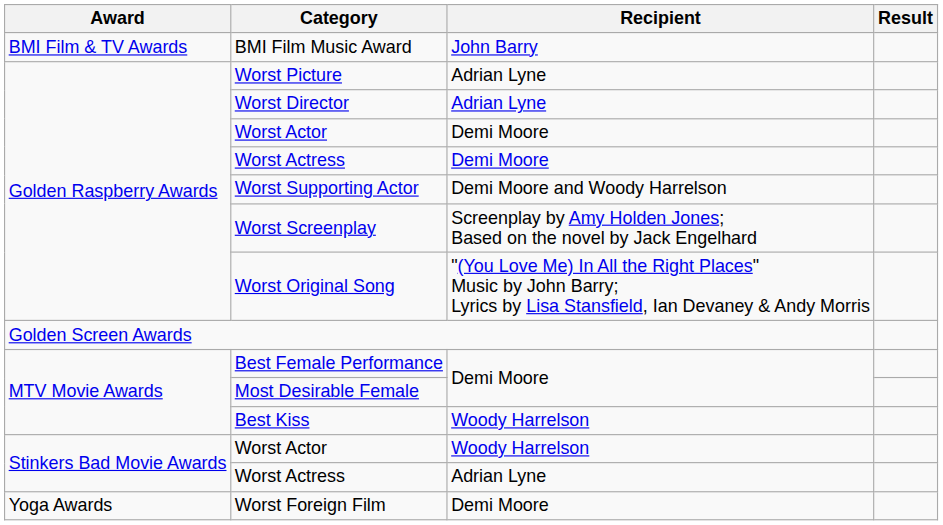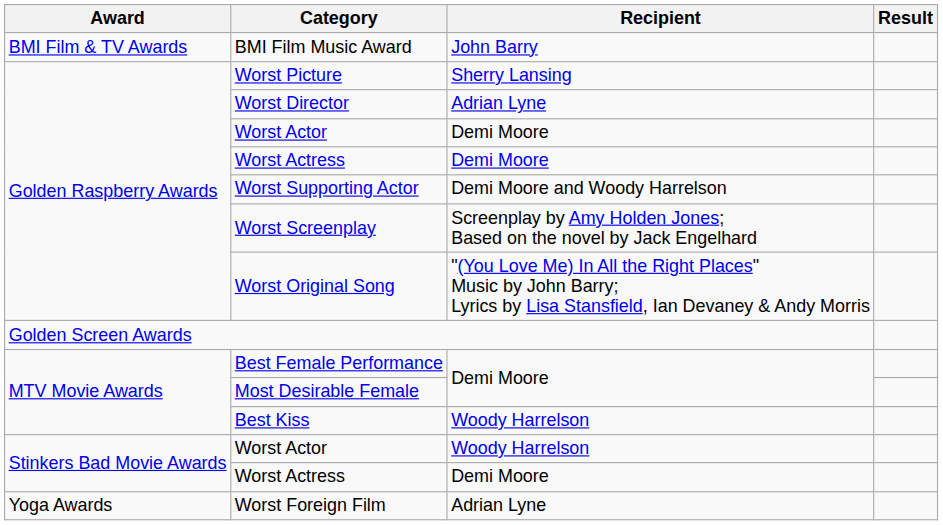Worst Picture | Recipient: Adrian Lyne -> Sherry Lansing
Stinkers Bad Movie Awards / Worst Actress | Recipient: Adrian Lyne -> Demi Moore
Worst Foreign Film | Recipient: Demi Moore -> Adrian Lyne
